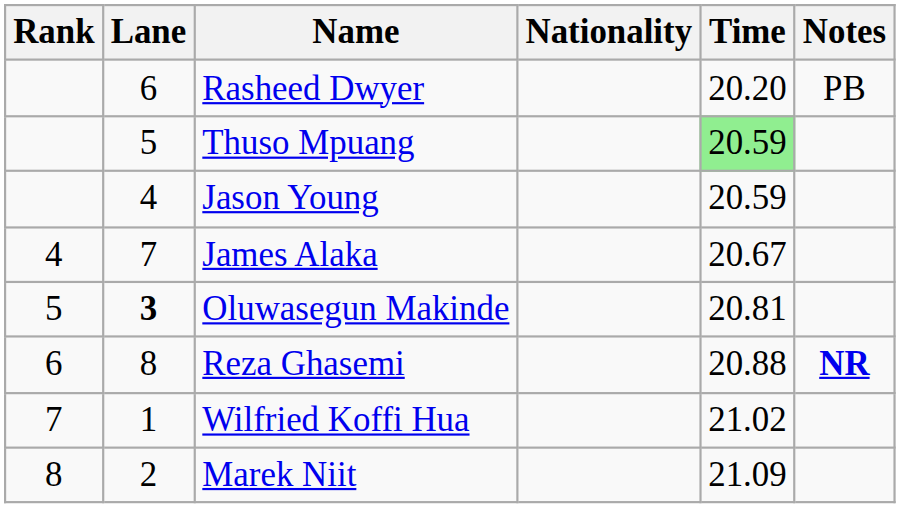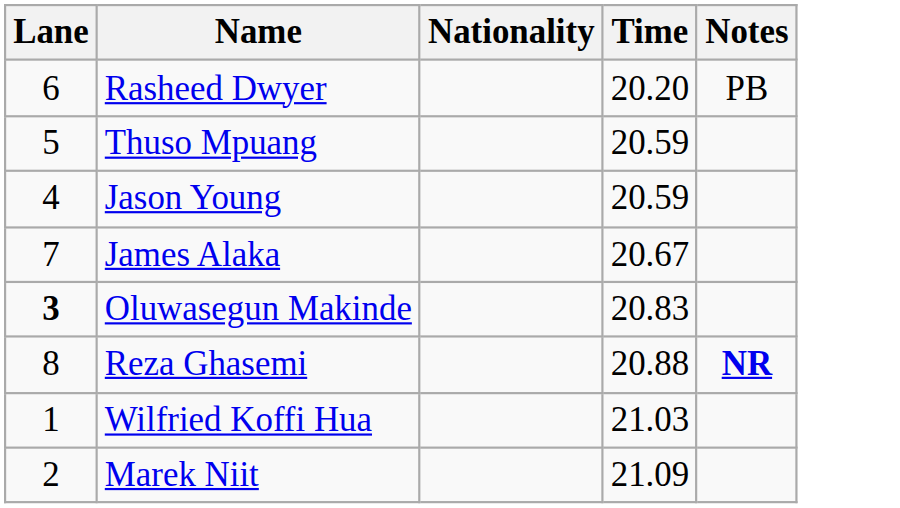- column: Rank | 4 | 5 | 6 | 7 | 8
Thuso Mpuang | Time: lightgreen background -> no background
Oluwasegun Makinde | Time: 20.81 -> 20.83
Wilfried Koffi Hua | Time: 21.02 -> 21.03
